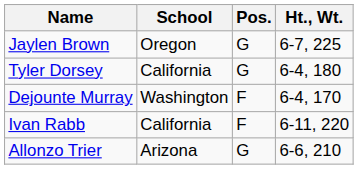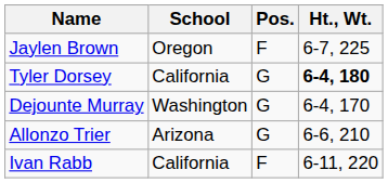Jaylen Brown | Pos.: G -> F
Tyler Dorsey | Ht., Wt.: normal -> bold
Dejounte Murray | Pos.: F -> G
rows swapped: Ivan Rabb <-> Allonzo Trier
